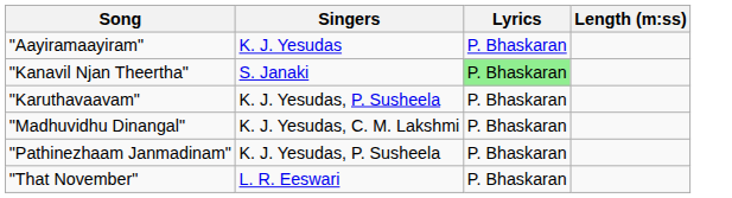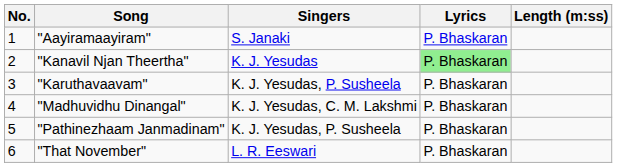+ column: No. | 1 | 2 | 3 | 4 | 5 | 6
"Aayiramaayiram" | Singers: K. J. Yesudas -> S. Janaki
"Kanavil Njan Theertha" | Singers: S. Janaki -> K. J. Yesudas
